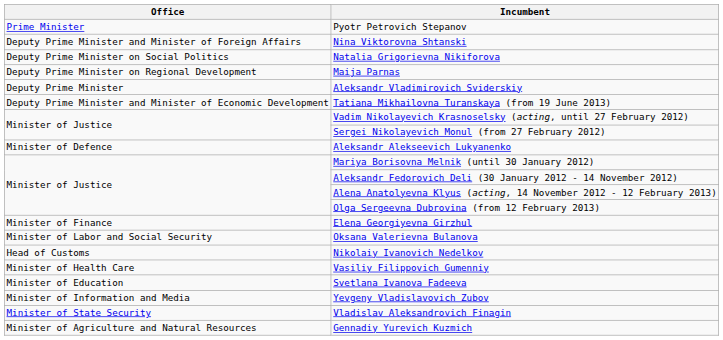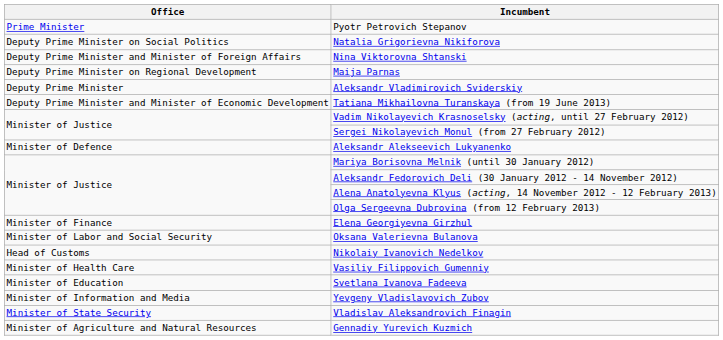rows swapped: Natalia Grigorievna Nikiforova <-> Nina Viktorovna Shtanski
